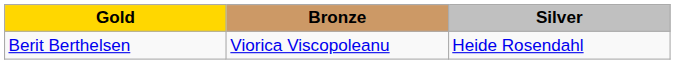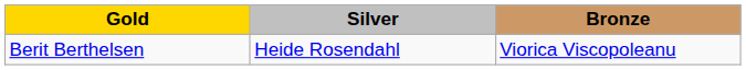columns swapped: Silver <-> Bronze
